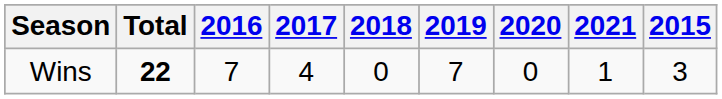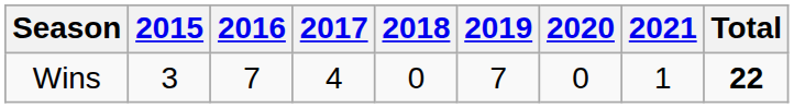columns swapped: 2015 <-> Total
